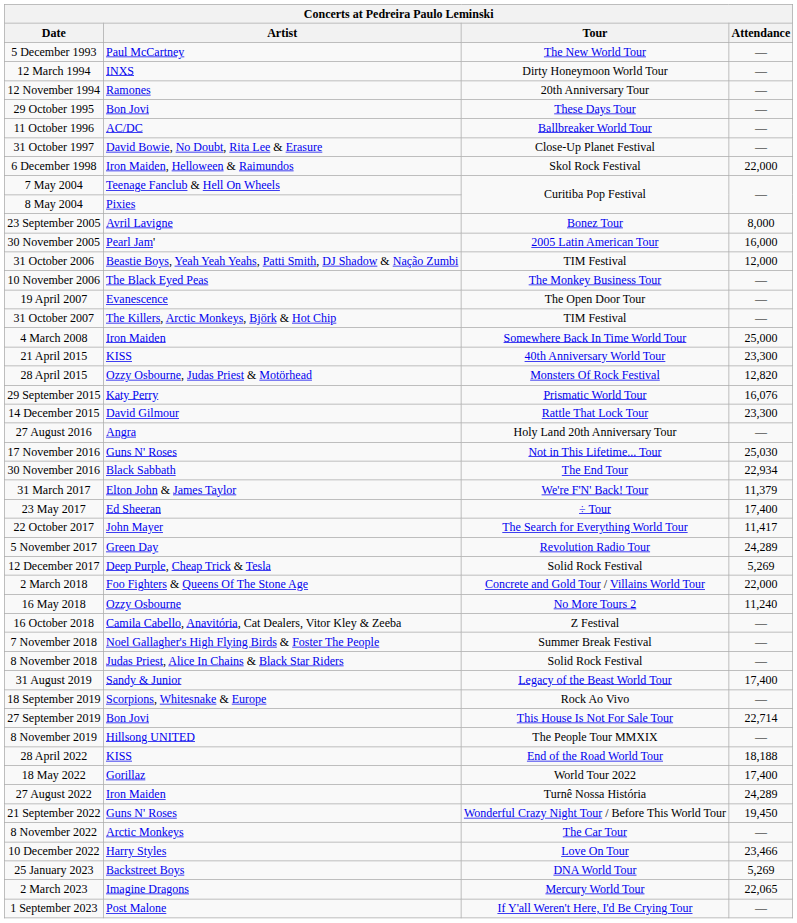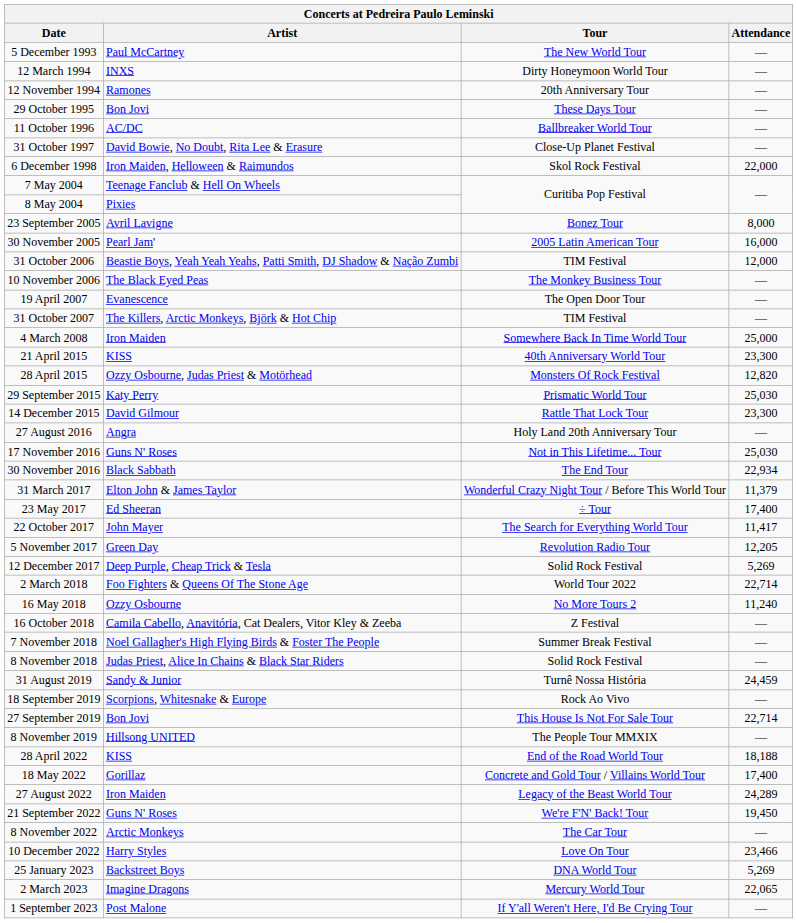29 September 2015 | Attendance: 16,076 -> 25,030
31 March 2017 | Tour: We're F'N' Back! Tour -> Wonderful Crazy Night Tour / Before This World Tour
5 November 2017 | Attendance: 24,289 -> 12,205
2 March 2018 | Tour: Concrete and Gold Tour / Villains World Tour -> World Tour 2022
2 March 2018 | Attendance: 22,000 -> 22,714
31 August 2019 | Tour: Legacy of the Beast World Tour -> Turnê Nossa História
31 August 2019 | Attendance: 17,400 -> 24,459
18 May 2022 | Tour: World Tour 2022 -> Concrete and Gold Tour / Villains World Tour
27 August 2022 | Tour: Turnê Nossa História -> Legacy of the Beast World Tour
21 September 2022 | Tour: Wonderful Crazy Night Tour / Before This World Tour -> We're F'N' Back! Tour
